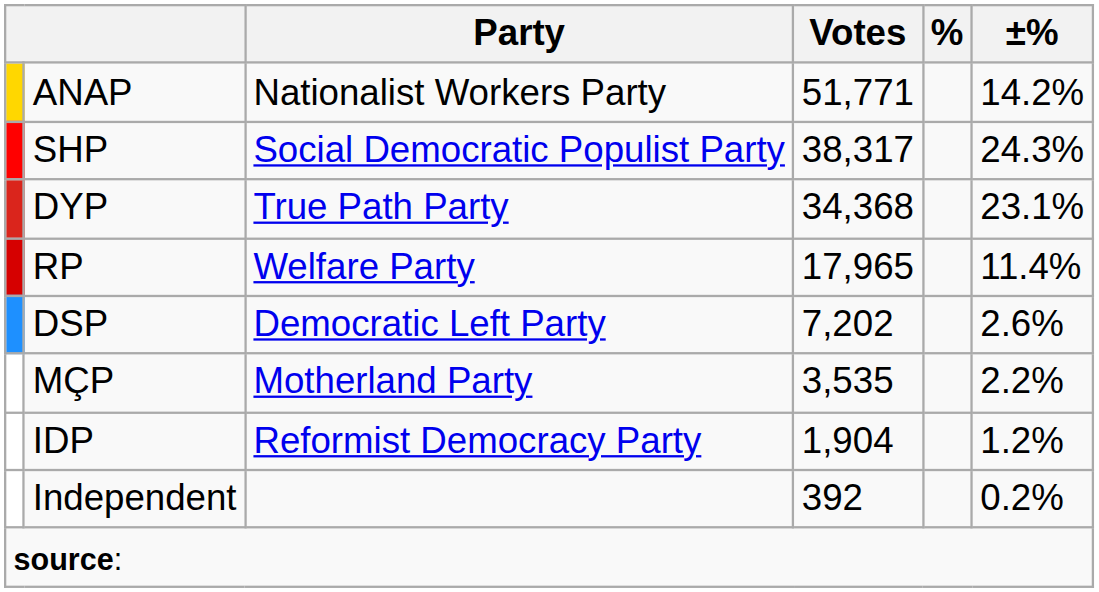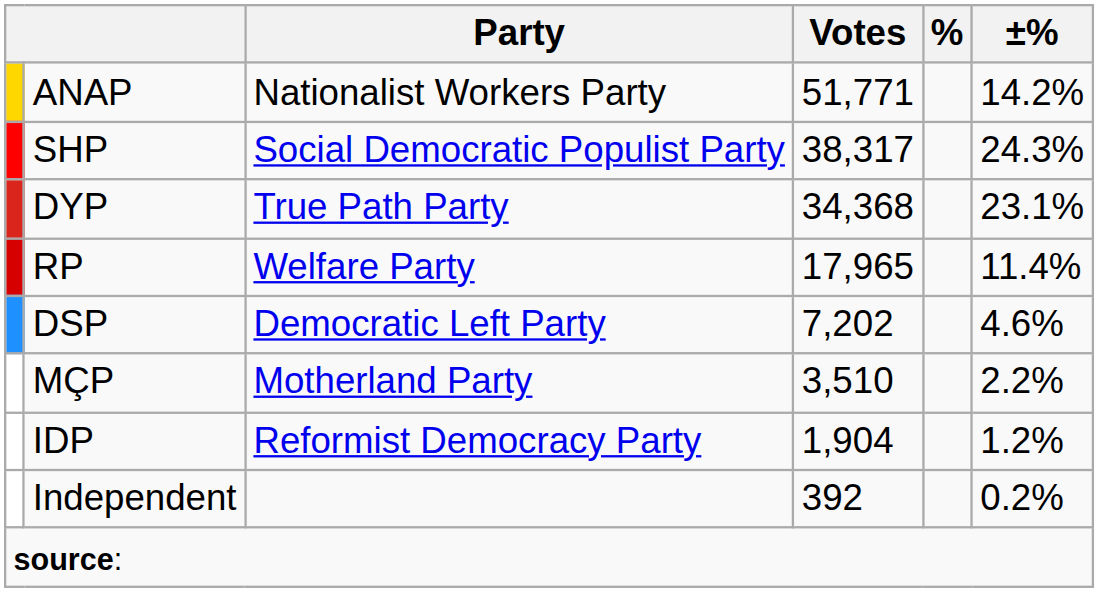DSP | ±%: 2.6% -> 4.6%
MÇP | Votes: 3,535 -> 3,510
